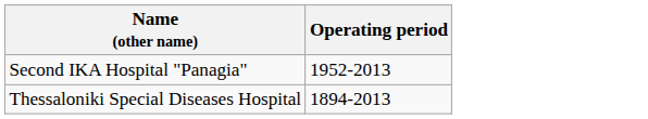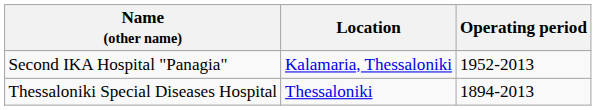+ column: Location | Kalamaria, Thessaloniki | Thessaloniki
